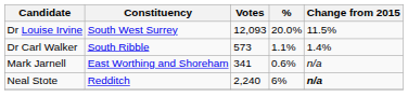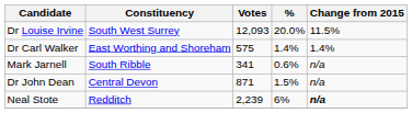Dr Carl Walker | Constituency: South Ribble -> East Worthing and Shoreham
Dr Carl Walker | Votes: 573 -> 575
Dr Carl Walker | %: 1.1% -> 1.4%
Mark Jarnell | Constituency: East Worthing and Shoreham -> South Ribble
+ row: Dr John Dean | Central Devon | 871 | 1.5% | n/a
Neal Stote | Votes: 2,240 -> 2,239
